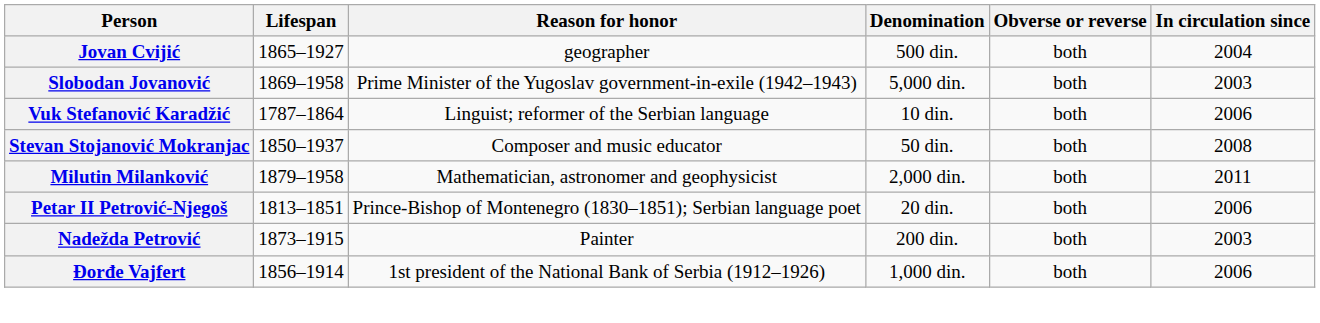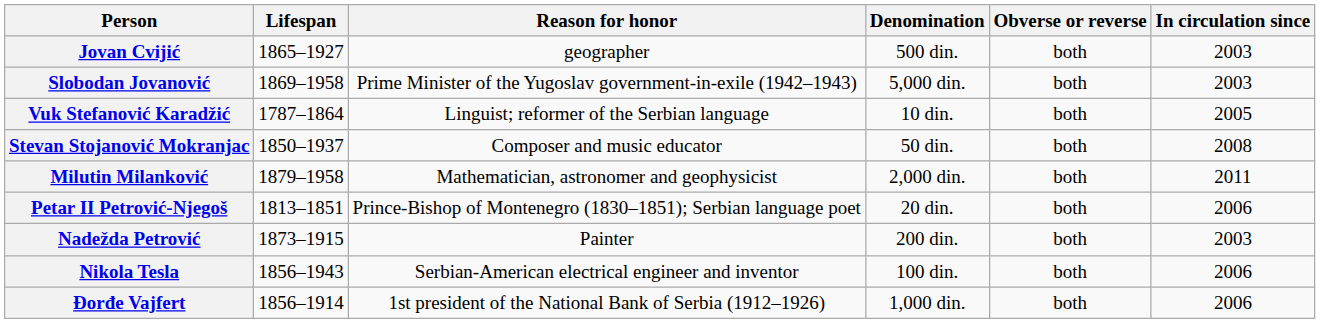Jovan Cvijić | In circulation since: 2004 -> 2003
Vuk Stefanović Karadžić | In circulation since: 2006 -> 2005
+ row: Nikola Tesla | 1856–1943 | Serbian-American electrical engineer and inventor | 100 din. | both | 2006
